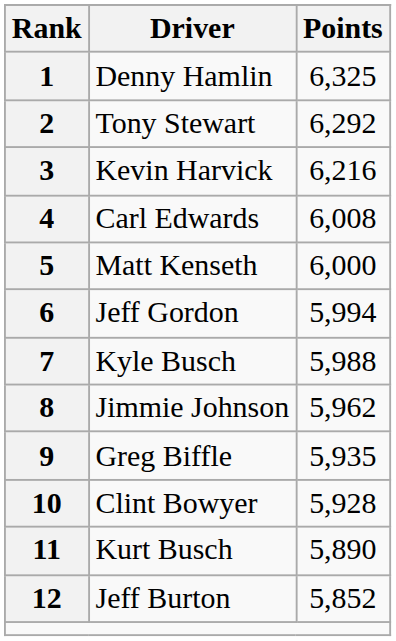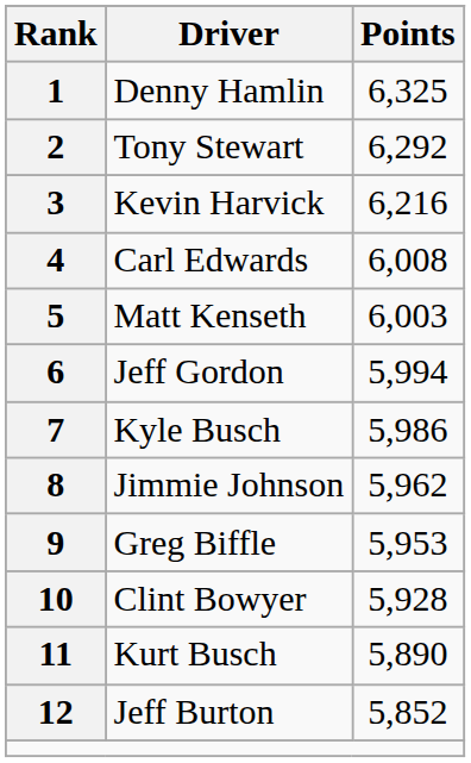5 | Points: 6,000 -> 6,003
7 | Points: 5,988 -> 5,986
9 | Points: 5,935 -> 5,953
